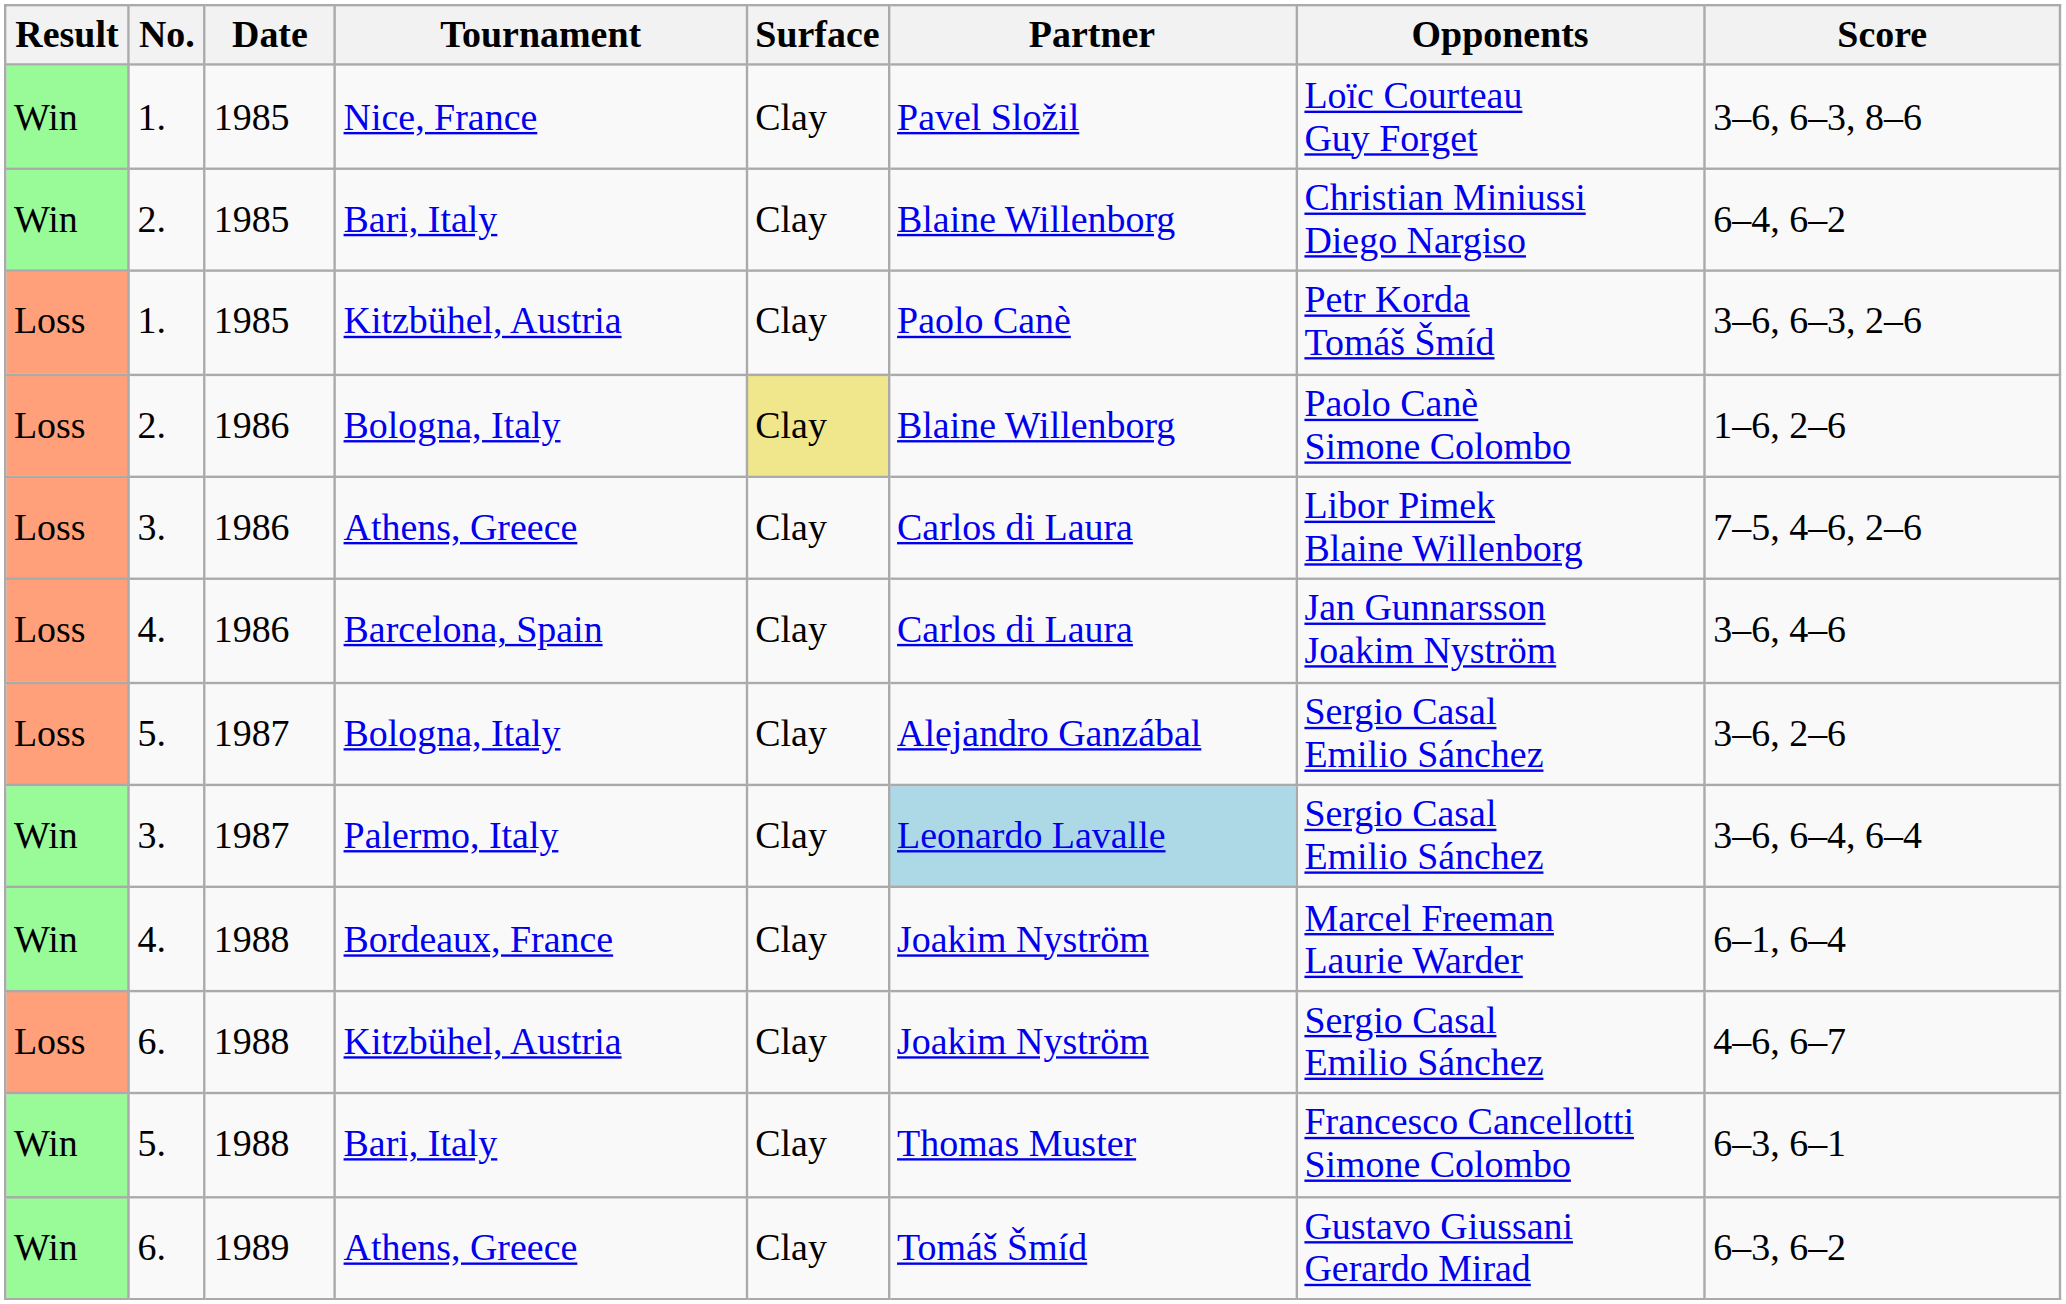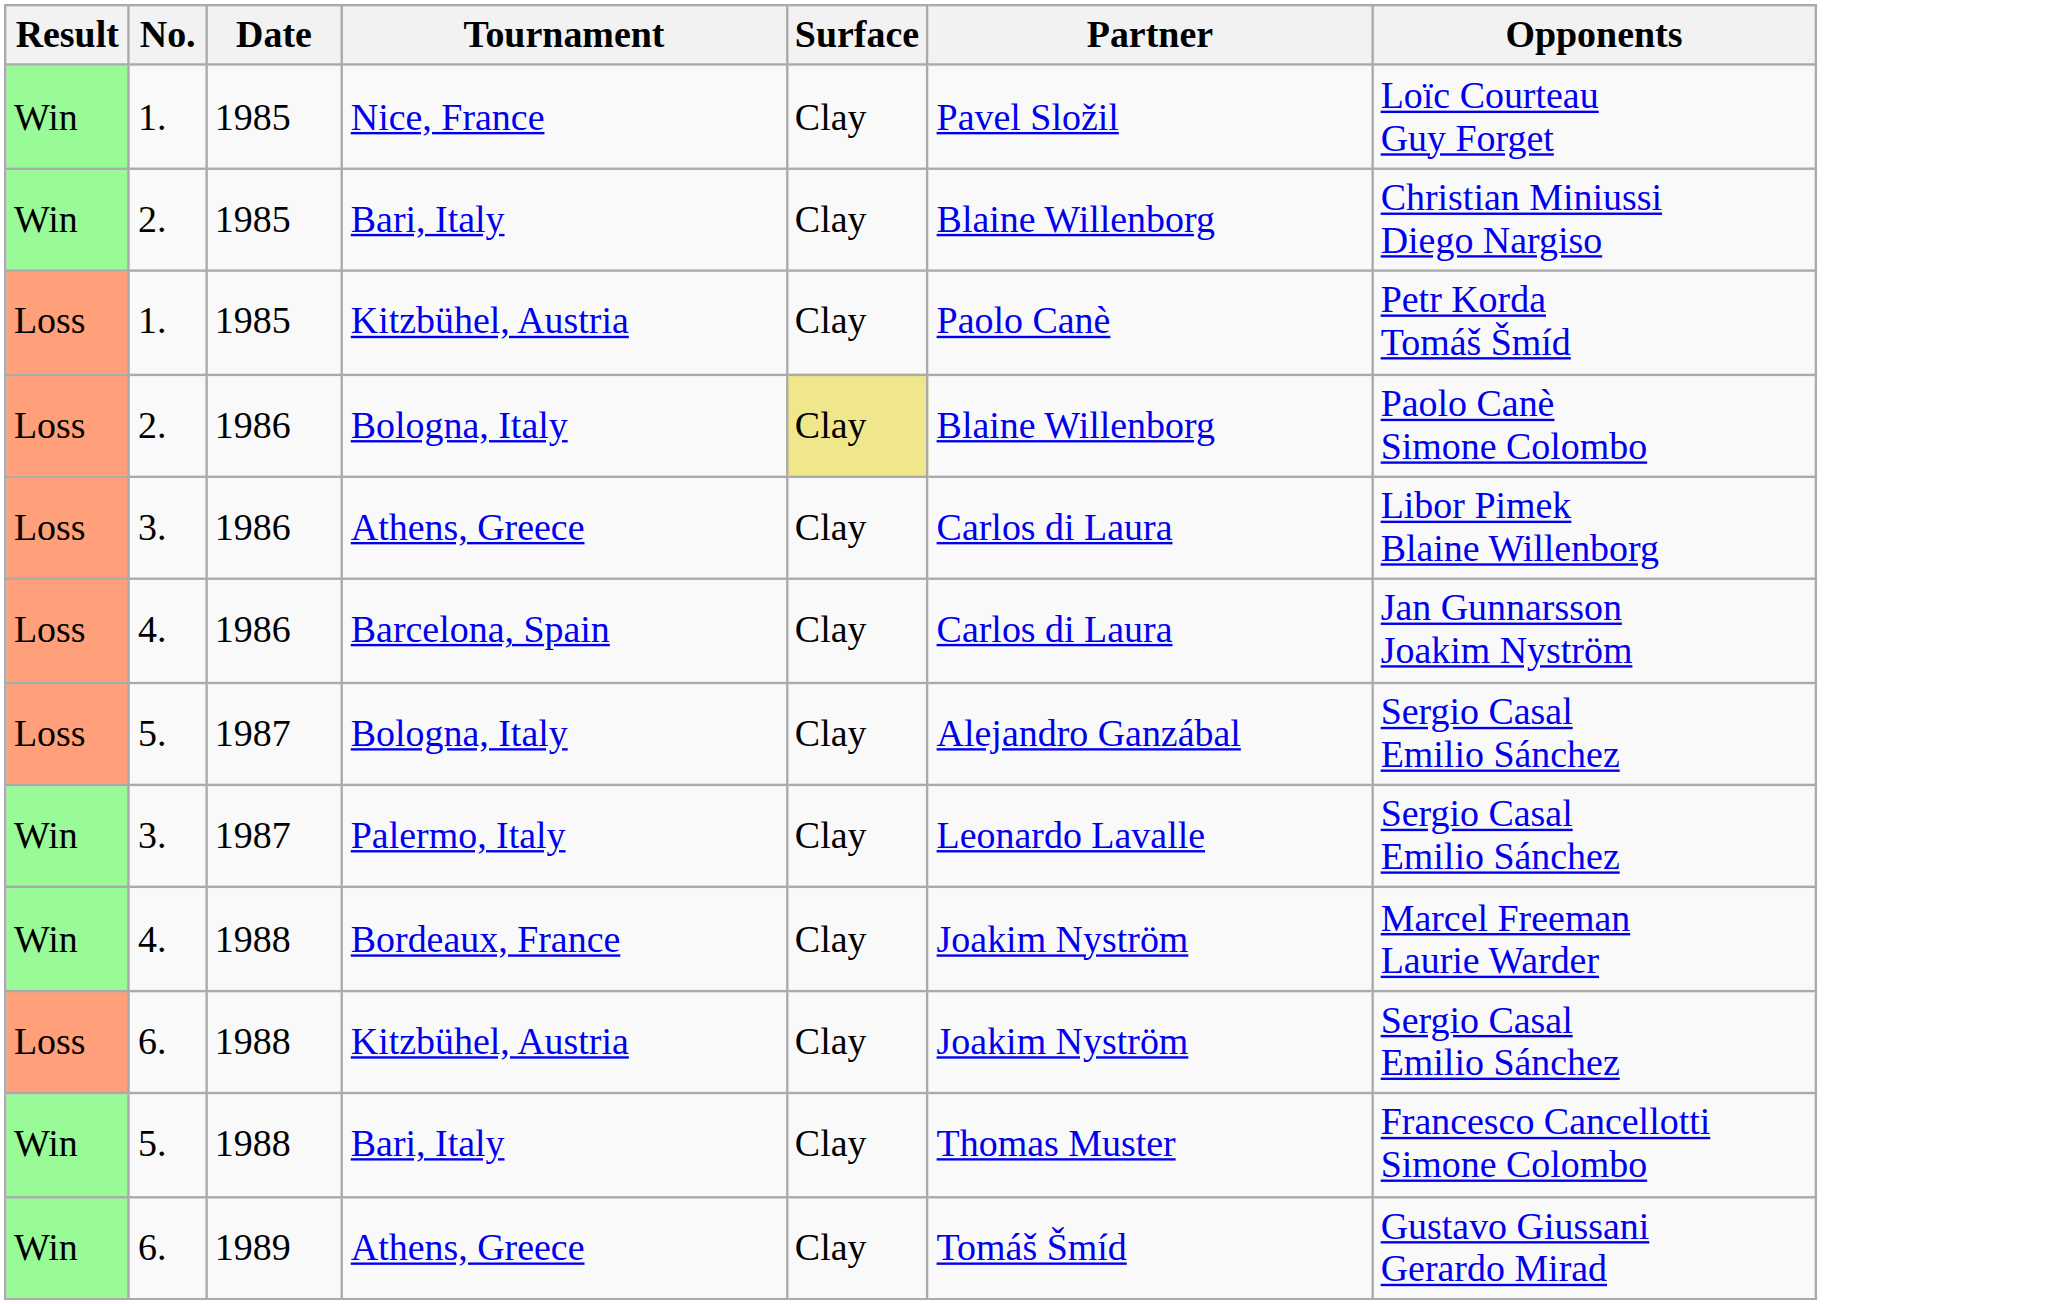- column: Score | 3–6, 6–3, 8–6 | 6–4, 6–2 | 3–6, 6–3, 2–6 | 1–6, 2–6 | 7–5, 4–6, 2–6 | 3–6, 4–6 | 3–6, 2–6 | 3–6, 6–4, 6–4 | 6–1, 6–4 | 4–6, 6–7 | 6–3, 6–1 | 6–3, 6–2
Palermo, Italy | Partner: lightblue background -> no background
